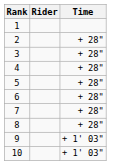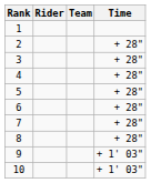+ column: Team
